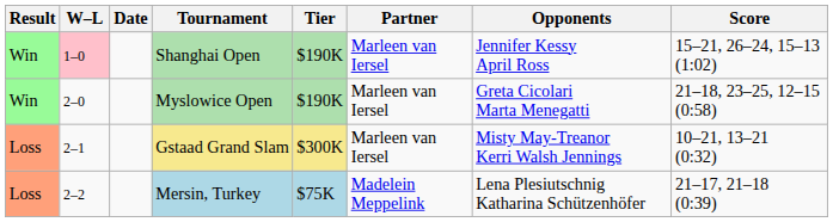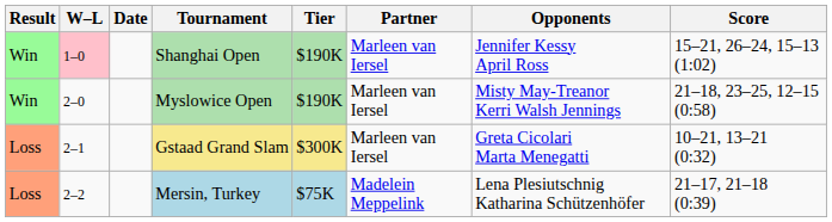Myslowice Open | Opponents: Greta Cicolari Marta Menegatti -> Misty May-Treanor Kerri Walsh Jennings
Gstaad Grand Slam | Opponents: Misty May-Treanor Kerri Walsh Jennings -> Greta Cicolari Marta Menegatti
